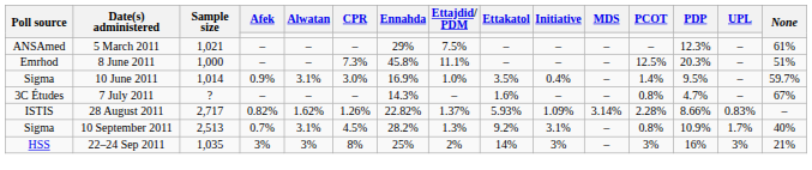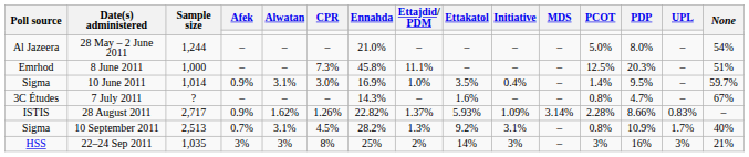- row: ANSAmed | 5 March 2011 | 1,021 | – | – | – | 29% | 7.5% | – | – | – | – | 12.3% | – | 61%
+ row: Al Jazeera | 28 May – 2 June 2011 | 1,244 | – | – | – | 21.0% | – | – | – | – | 5.0% | 8.0% | – | 54%
28 August 2011 | Afek: 0.82% -> 0.9%
